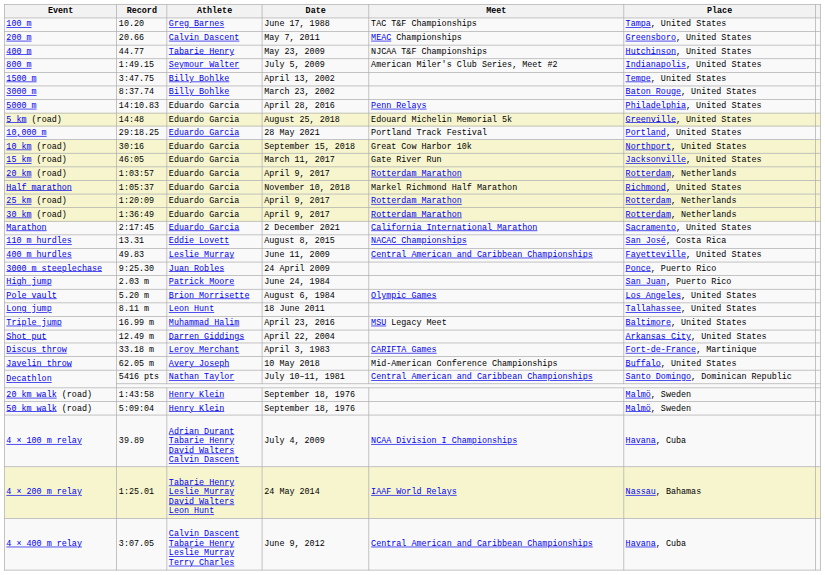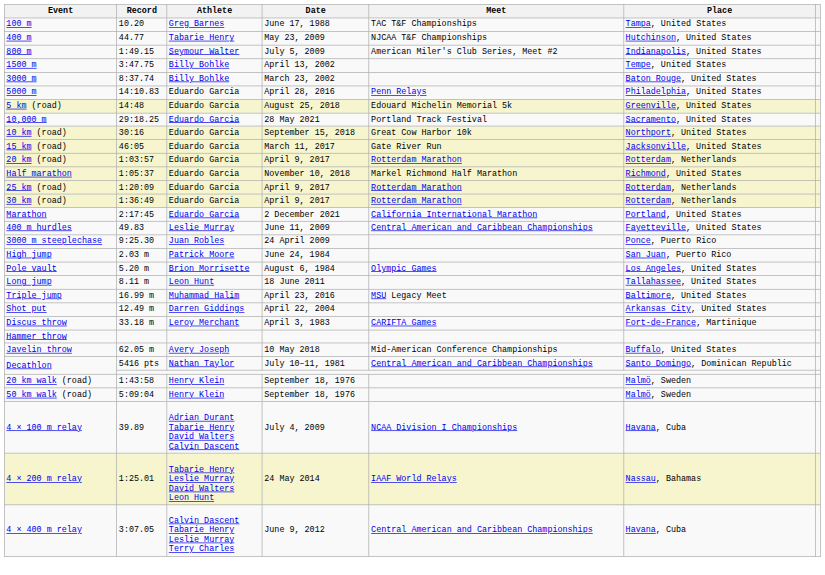- row: 200 m | 20.66 | Calvin Dascent | May 7, 2011 | MEAC Championships | Greensboro, United States
10,000 m | Place: Portland, United States -> Sacramento, United States
Marathon | Place: Sacramento, United States -> Portland, United States
- row: 110 m hurdles | 13.31 | Eddie Lovett | August 8, 2015 | NACAC Championships | San José, Costa Rica
+ row: Hammer throw
